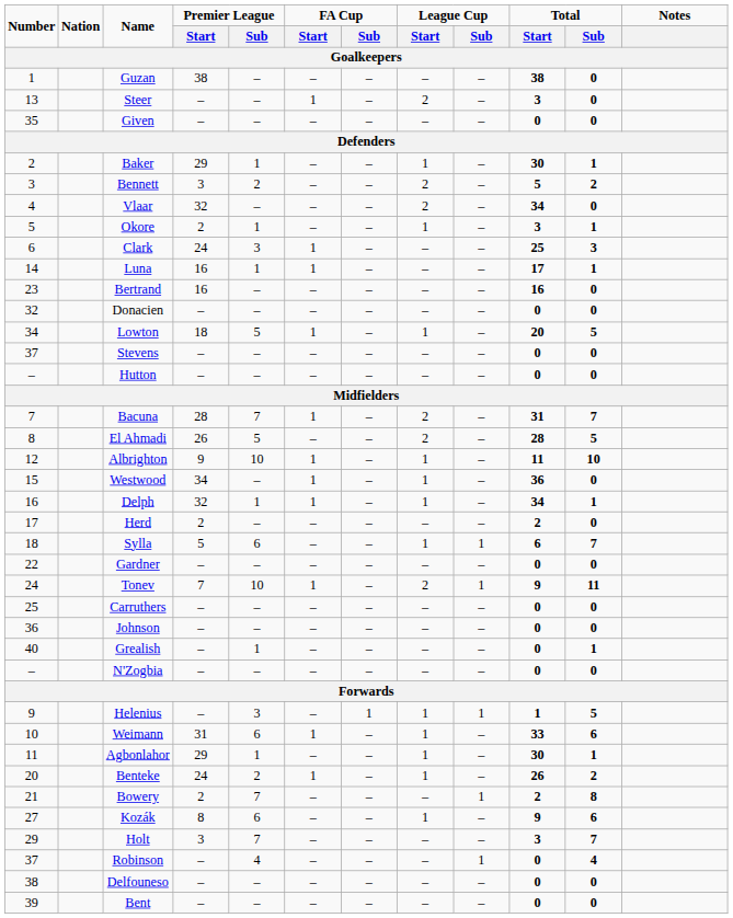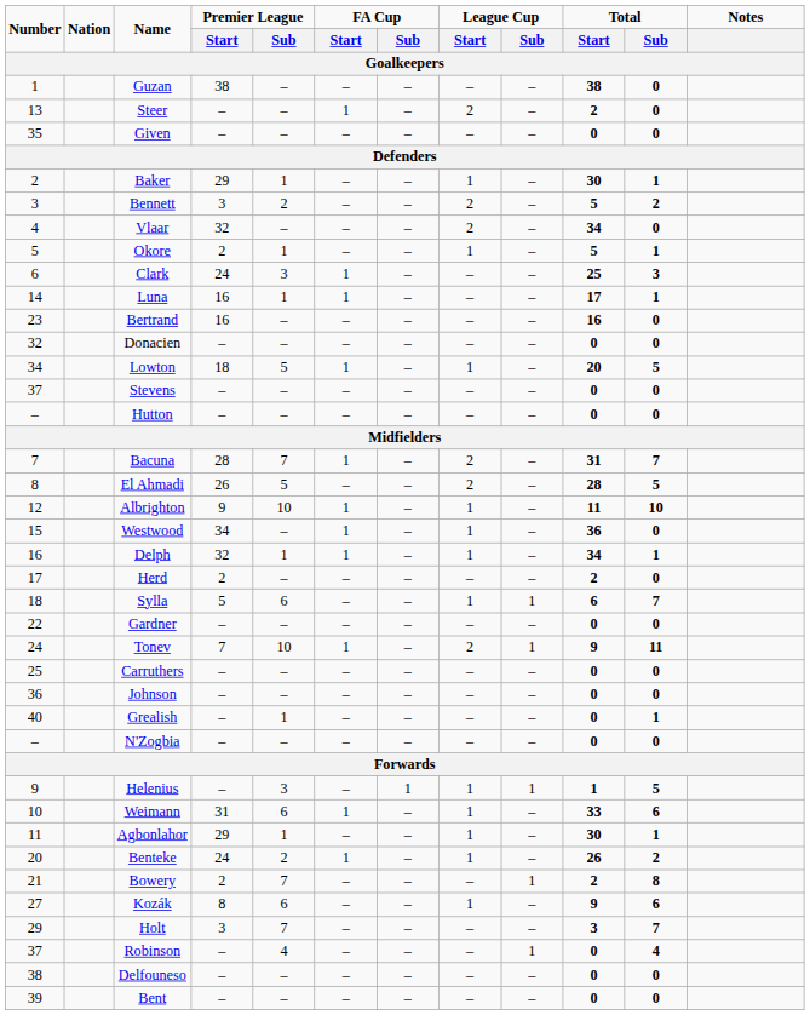Steer | Total / Start: 3 -> 2
Okore | Total / Start: 3 -> 5
